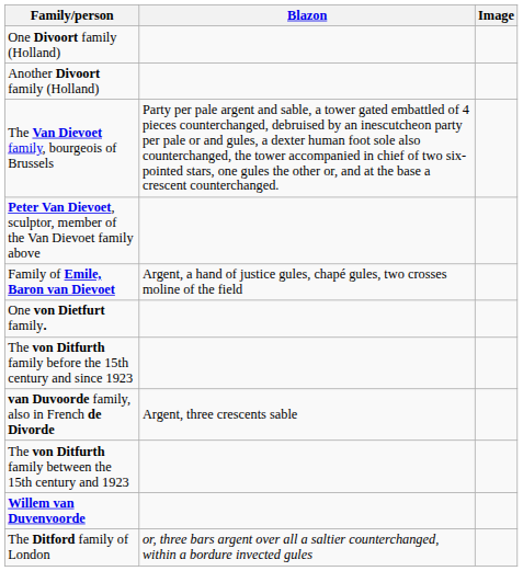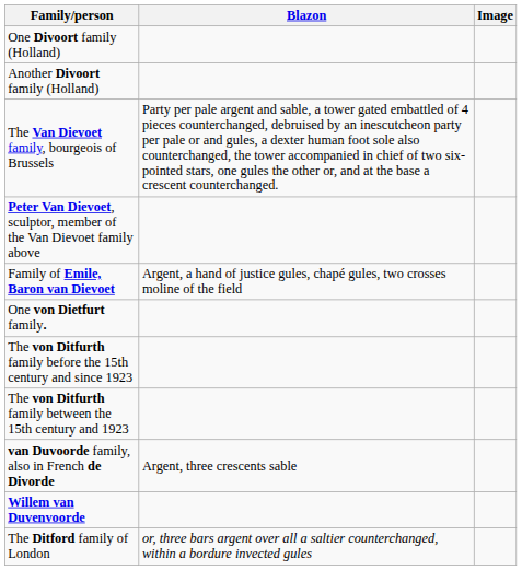rows swapped: The von Ditfurth family between the 15th century and 1923 <-> van Duvoorde family, also in French de Divorde
